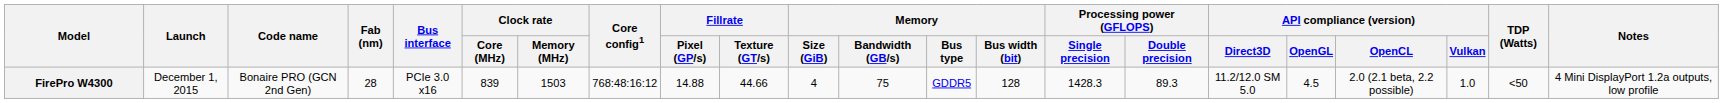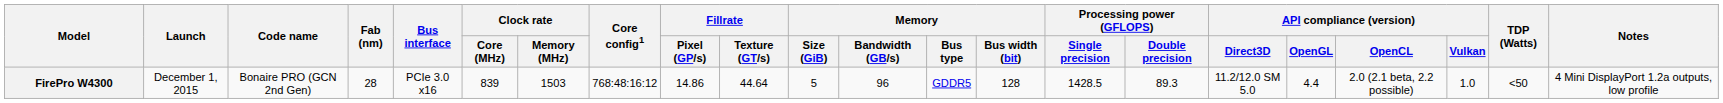FirePro W4300 | Fillrate / Pixel (GP/s): 14.88 -> 14.86
FirePro W4300 | Fillrate / Texture (GT/s): 44.66 -> 44.64
FirePro W4300 | Memory / Size (GiB): 4 -> 5
FirePro W4300 | Memory / Bandwidth (GB/s): 75 -> 96
FirePro W4300 | Processing power (GFLOPS) / Single precision: 1428.3 -> 1428.5
FirePro W4300 | API compliance (version) / OpenGL: 4.5 -> 4.4
